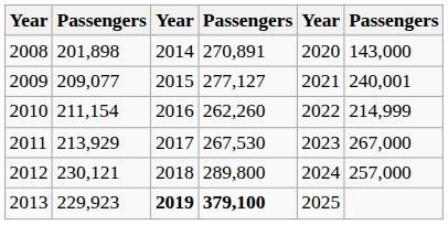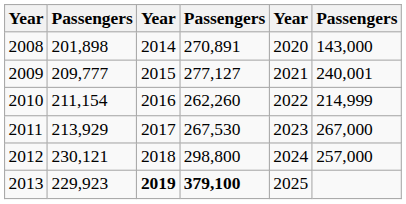2009 | column 2: 209,077 -> 209,777
2012 | column 4: 289,800 -> 298,800
